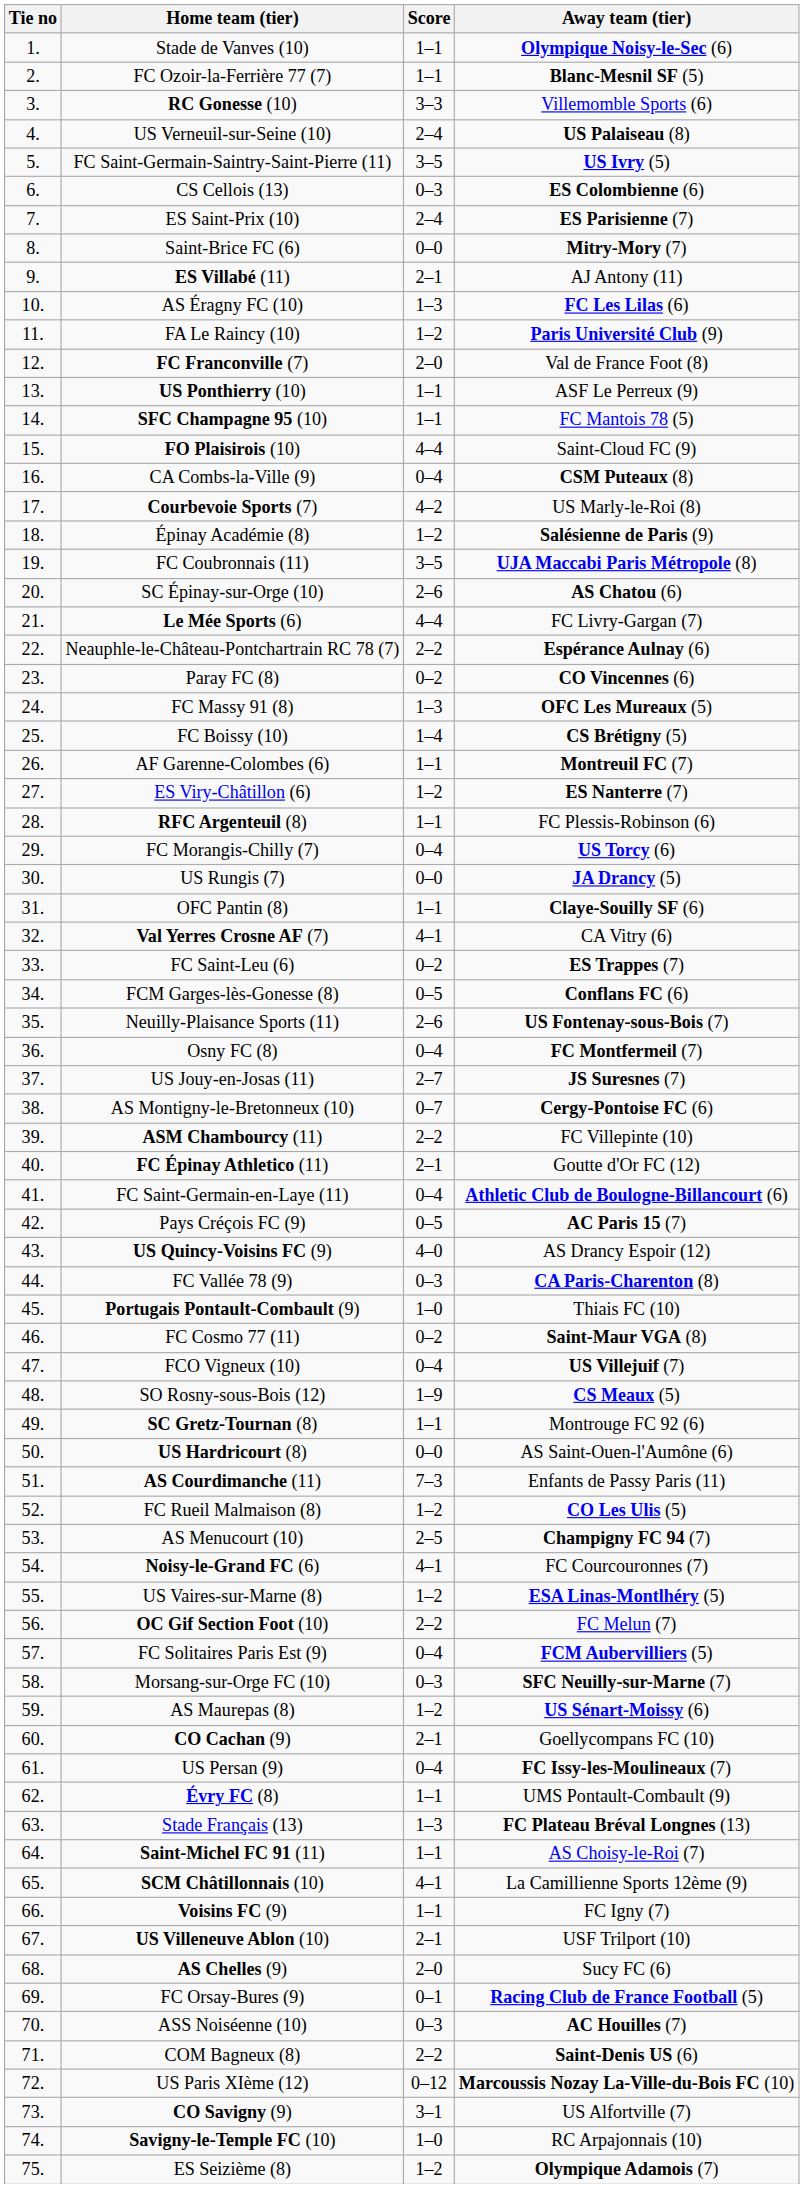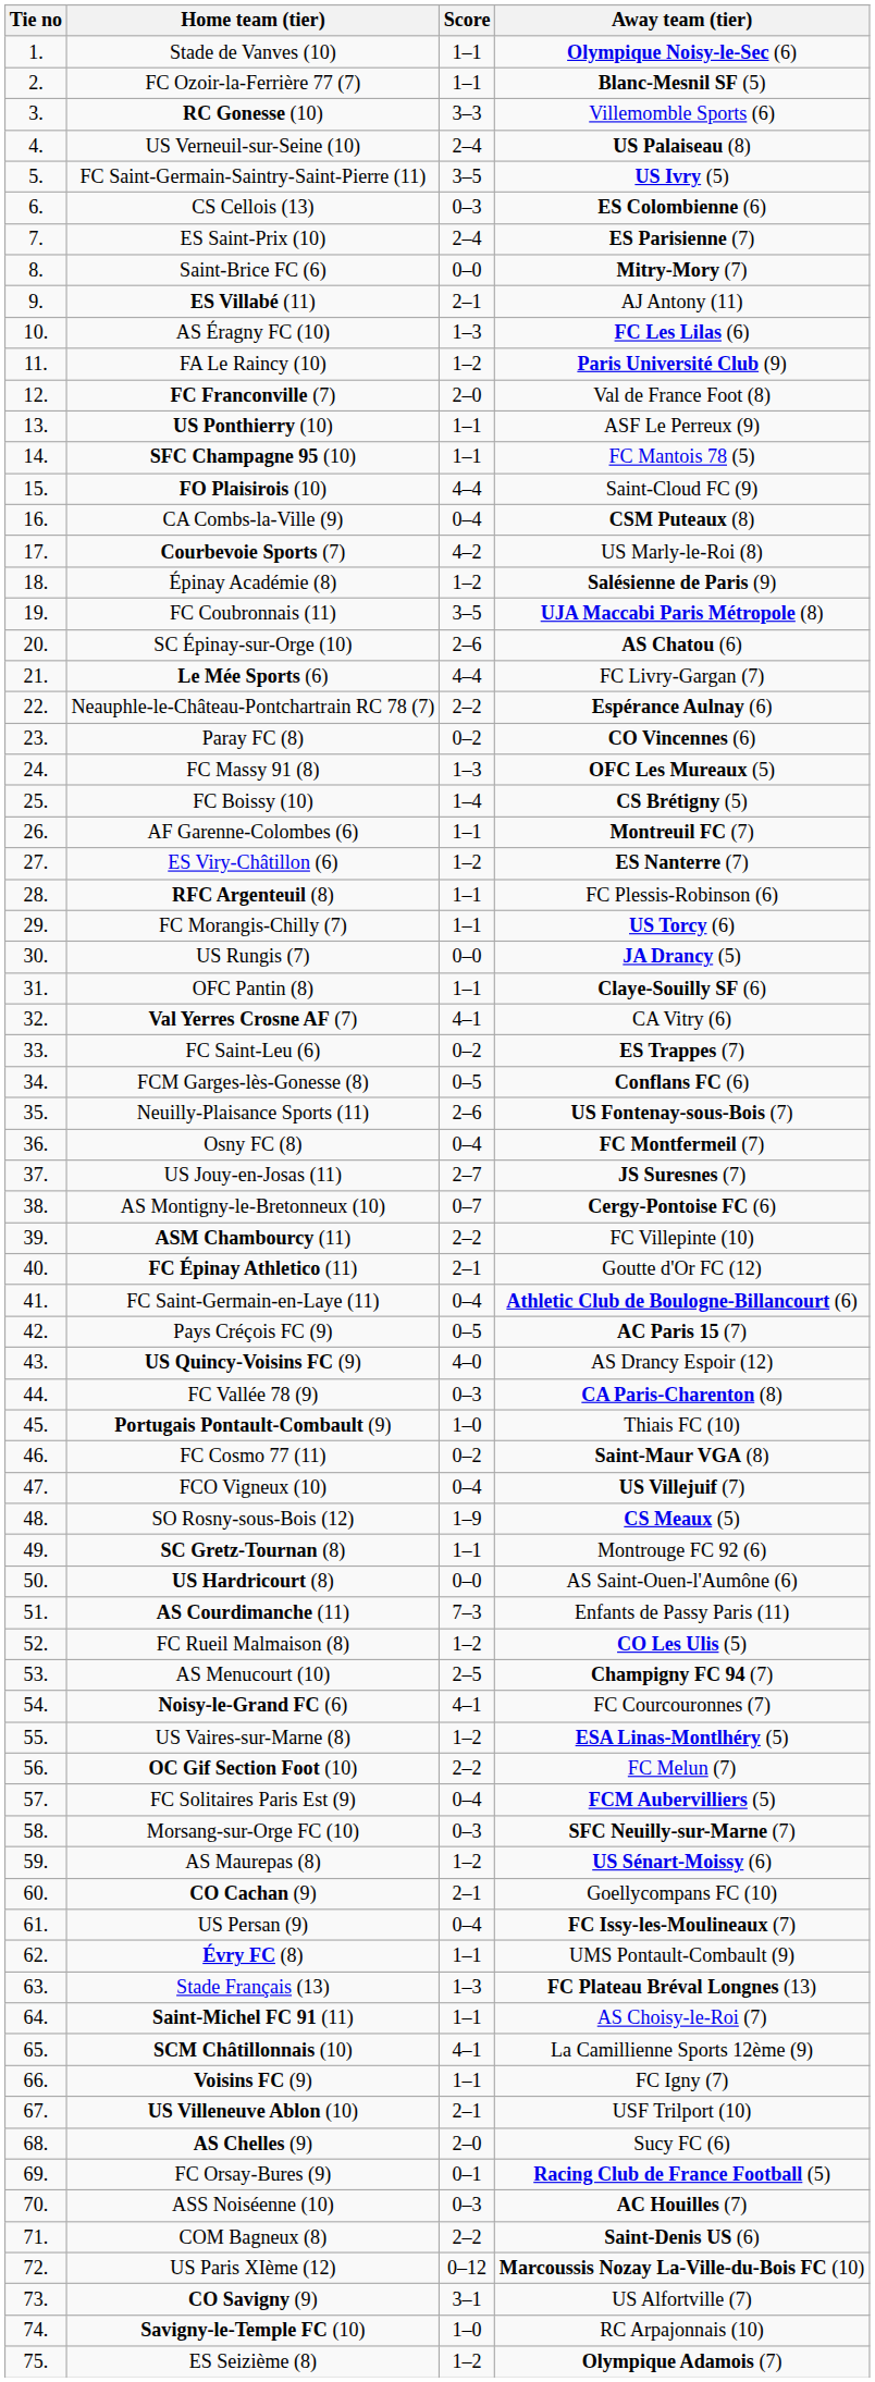FC Morangis-Chilly (7) | Score: 0–4 -> 1–1
